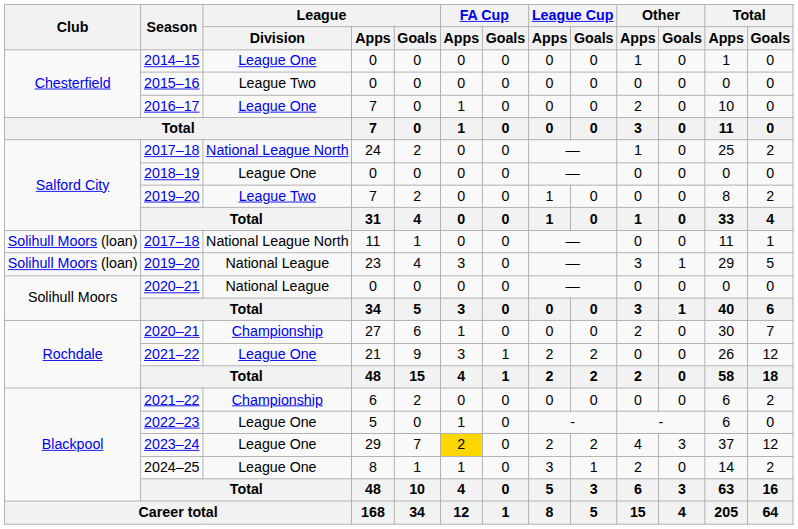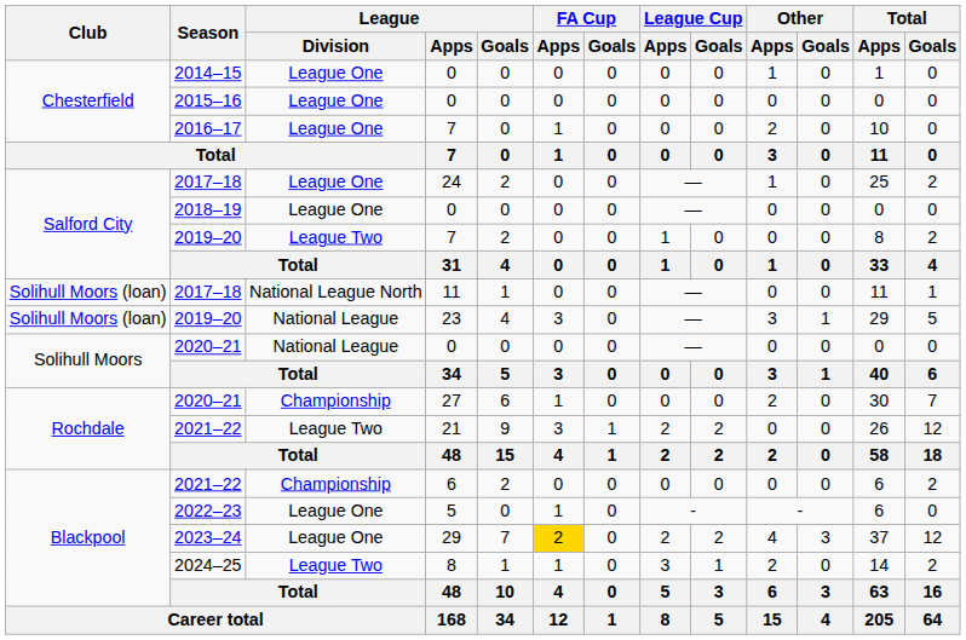2015–16 | League / Division: League Two -> League One
2017–18 / 24 | League / Division: National League North -> League One
2021–22 / 21 | League / Division: League One -> League Two
2024–25 | League / Division: League One -> League Two
